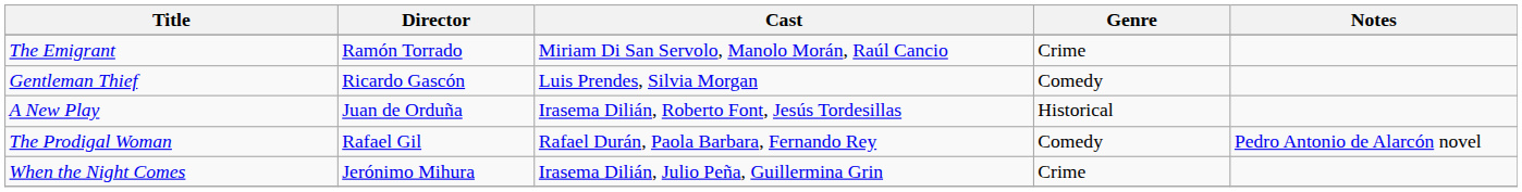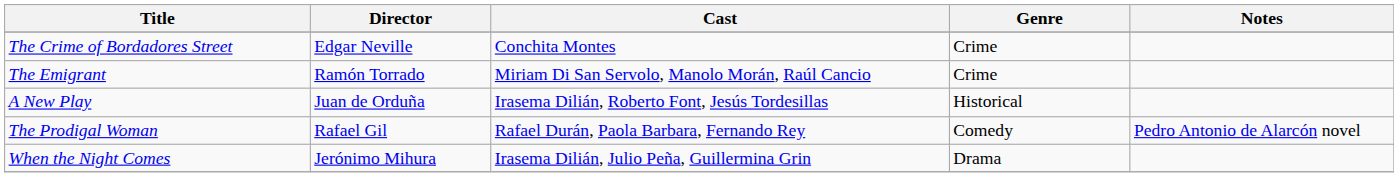+ row: The Crime of Bordadores Street | Edgar Neville | Conchita Montes | Crime
- row: Gentleman Thief | Ricardo Gascón | Luis Prendes, Silvia Morgan | Comedy
When the Night Comes | Genre: Crime -> Drama
